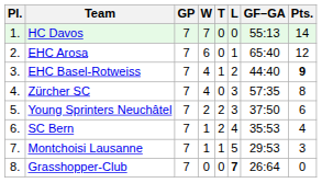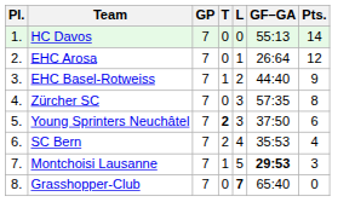- column: W | 7 | 6 | 4 | 4 | 2 | 1 | 1 | 0
EHC Arosa | GF–GA: 65:40 -> 26:64
EHC Basel-Rotweiss | Pts.: bold -> normal
Young Sprinters Neuchâtel | T: normal -> bold
Montchoisi Lausanne | GF–GA: normal -> bold
Grasshopper-Club | GF–GA: 26:64 -> 65:40
